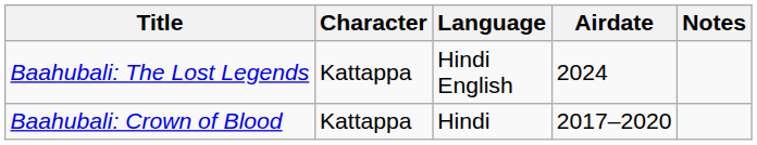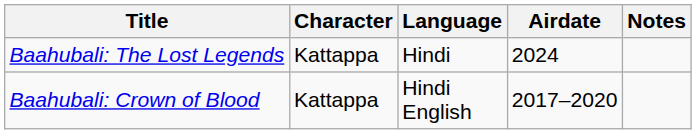Baahubali: The Lost Legends | Language: Hindi English -> Hindi
Baahubali: Crown of Blood | Language: Hindi -> Hindi English
